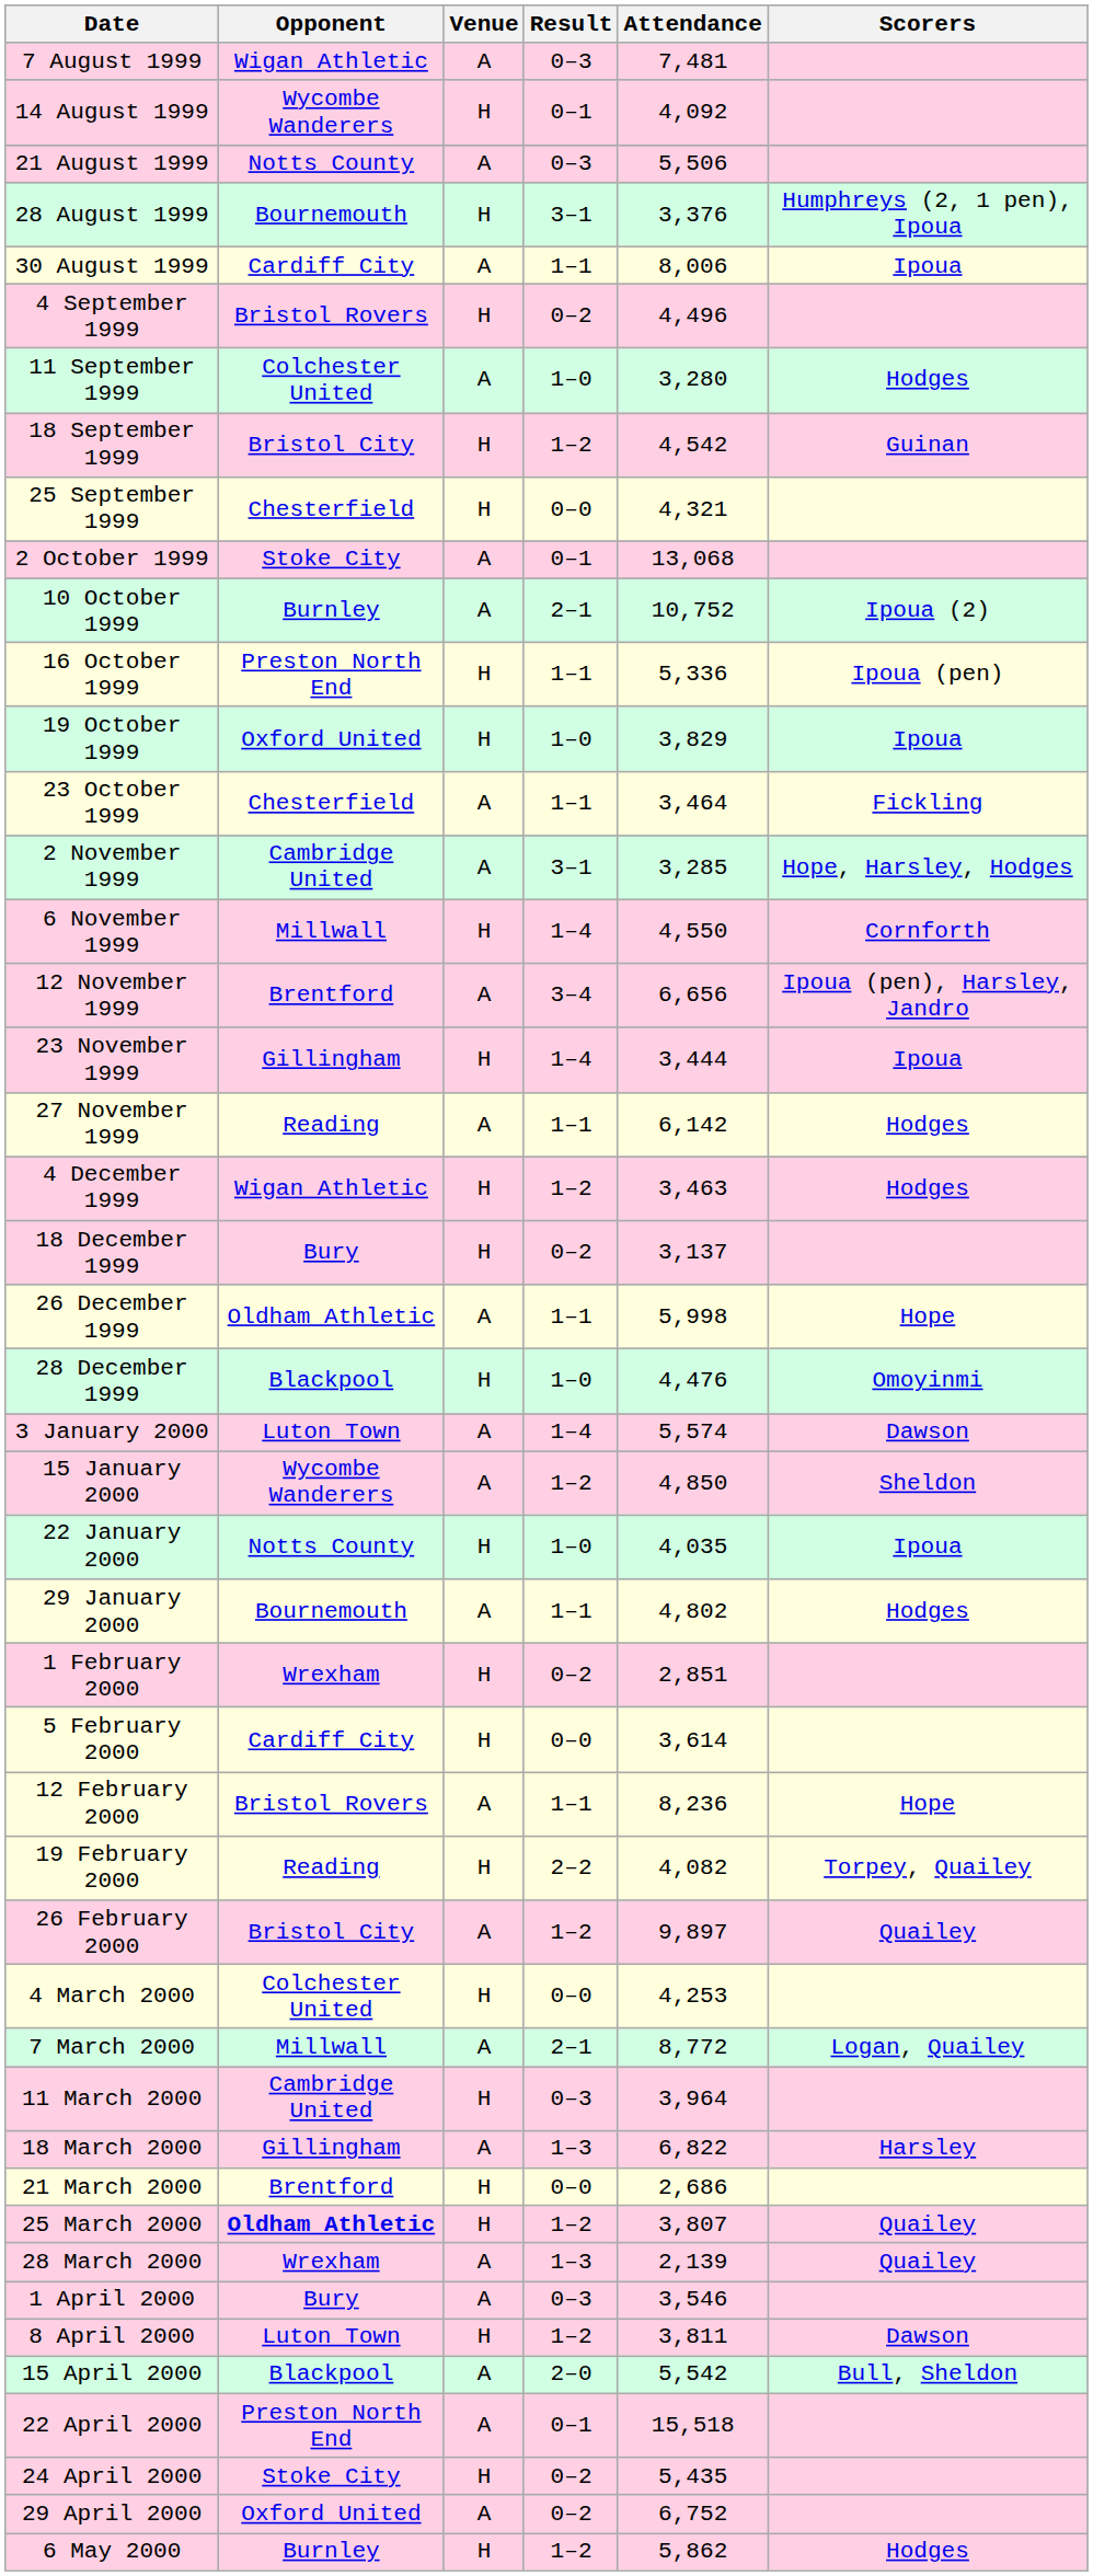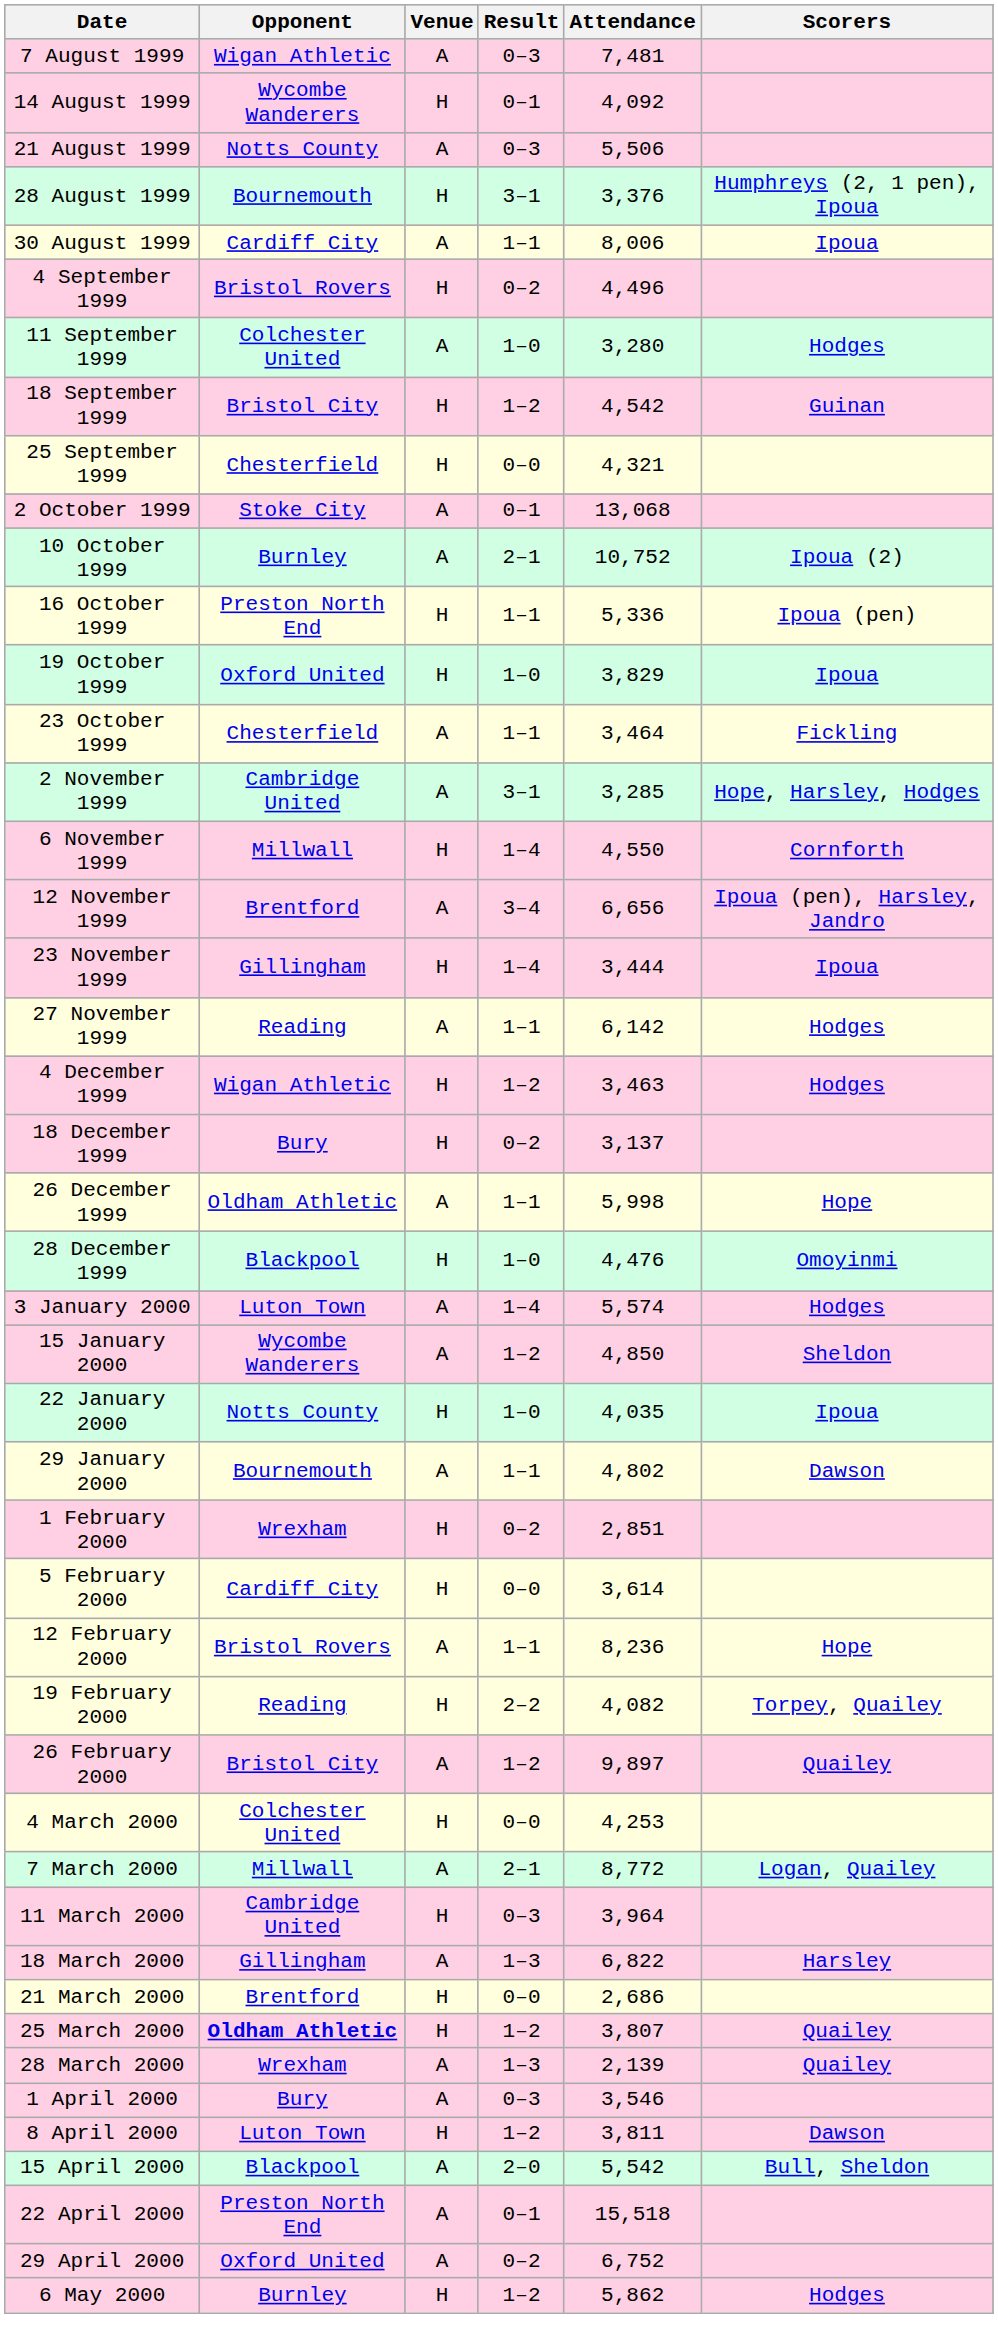3 January 2000 | Scorers: Dawson -> Hodges
29 January 2000 | Scorers: Hodges -> Dawson
- row: 24 April 2000 | Stoke City | H | 0–2 | 5,435
